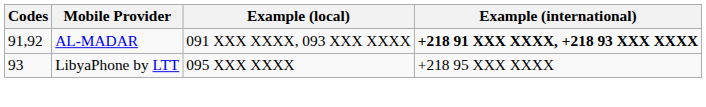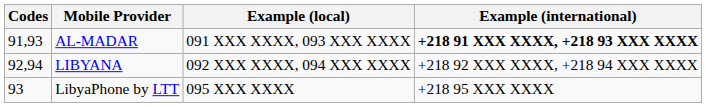AL-MADAR | Codes: 91,92 -> 91,93
+ row: 92,94 | LIBYANA | 092 XXX XXXX, 094 XXX XXXX | +218 92 XXX XXXX, +218 94 XXX XXXX
